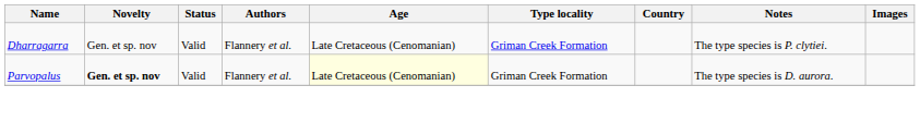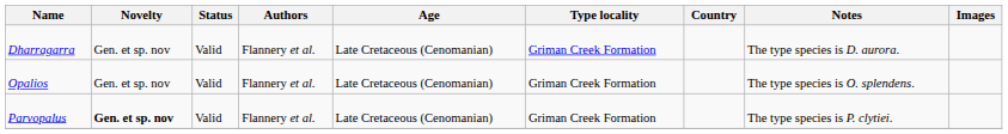Dharragarra | Notes: The type species is P. clytiei. -> The type species is D. aurora.
+ row: Opalios | Gen. et sp. nov | Valid | Flannery et al. | Late Cretaceous (Cenomanian) | Griman Creek Formation | The type species is O. splendens.
Parvopalus | Age: lightyellow background -> no background
Parvopalus | Notes: The type species is D. aurora. -> The type species is P. clytiei.
